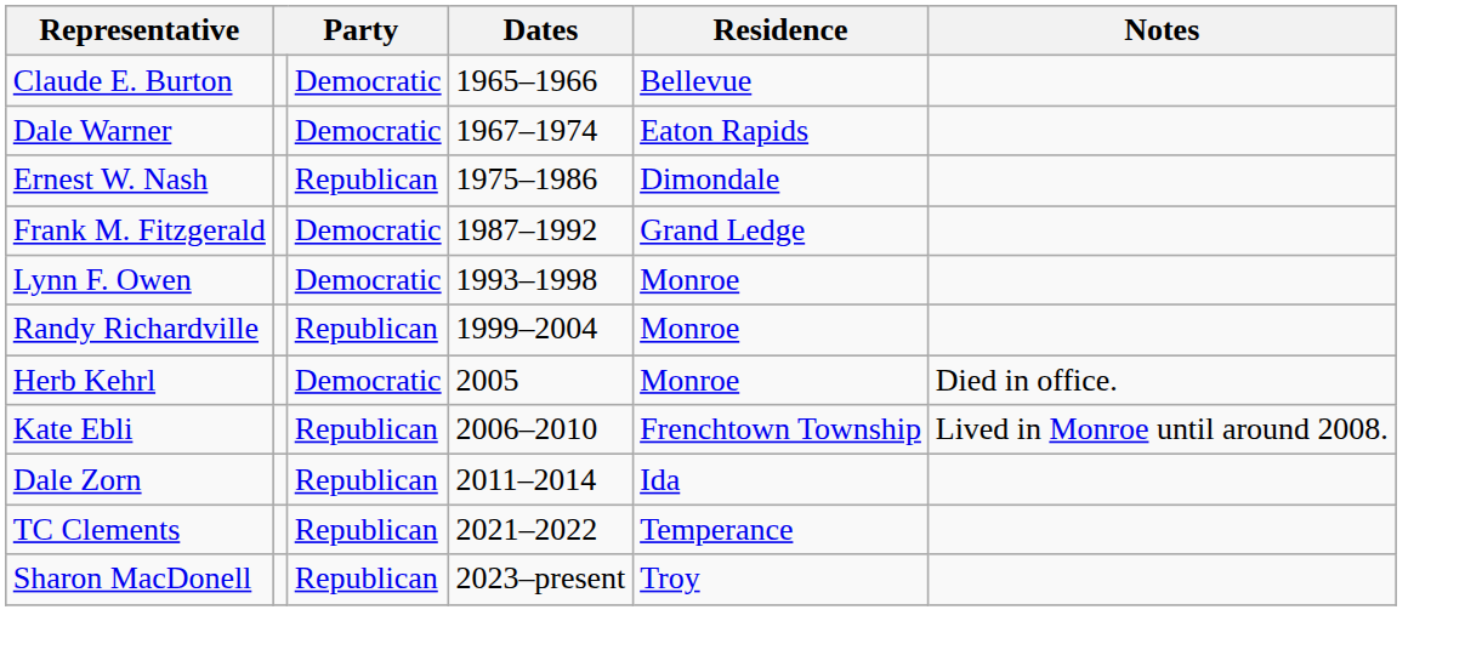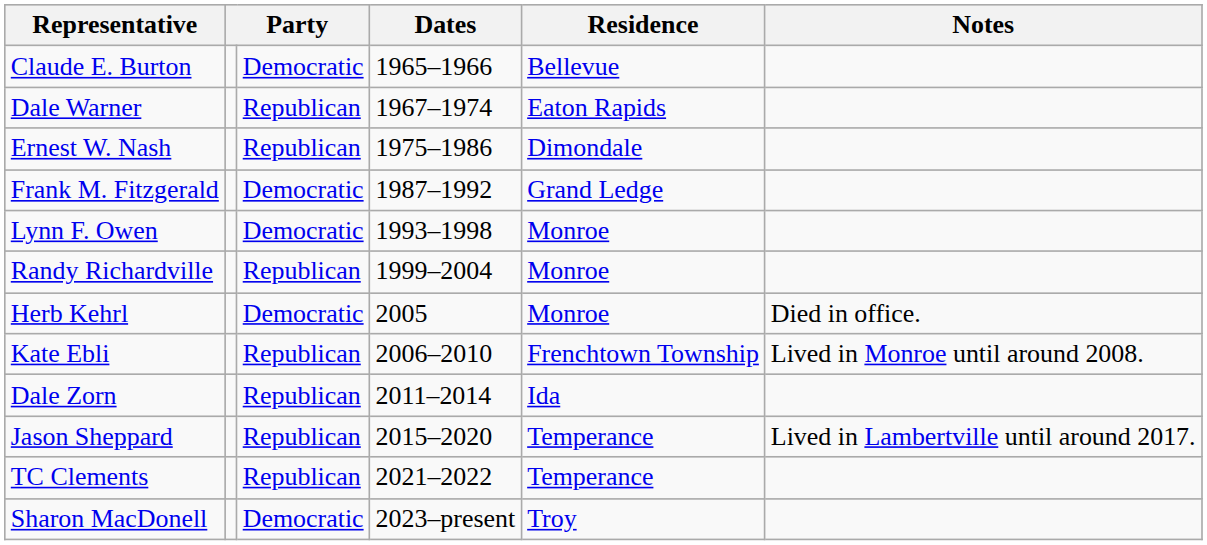Dale Warner | column 3: Democratic -> Republican
+ row: Jason Sheppard | Republican | 2015–2020 | Temperance | Lived in Lambertville until around 2017.
Sharon MacDonell | column 3: Republican -> Democratic
